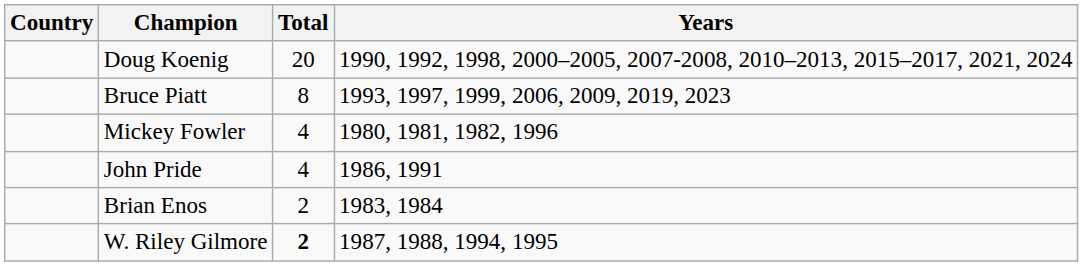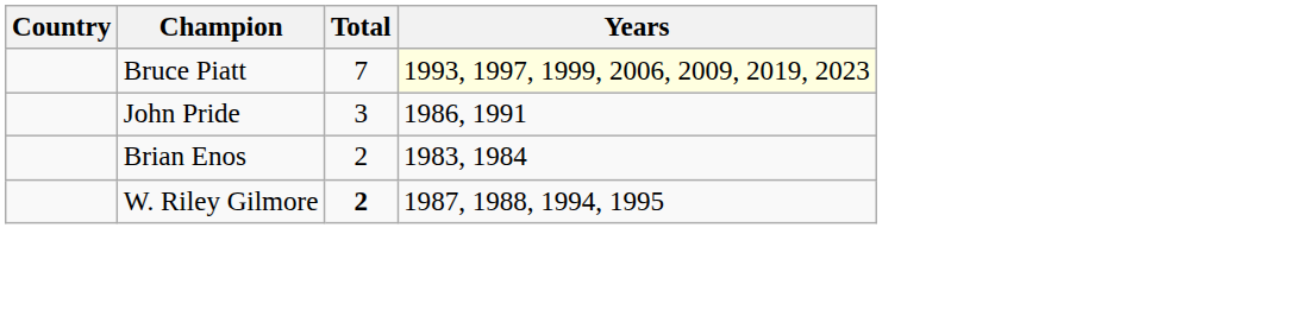- row: Doug Koenig | 20 | 1990, 1992, 1998, 2000–2005, 2007-2008, 2010–2013, 2015–2017, 2021, 2024
Bruce Piatt | Total: 8 -> 7
Bruce Piatt | Years: no background -> lightyellow background
- row: Mickey Fowler | 4 | 1980, 1981, 1982, 1996
John Pride | Total: 4 -> 3
